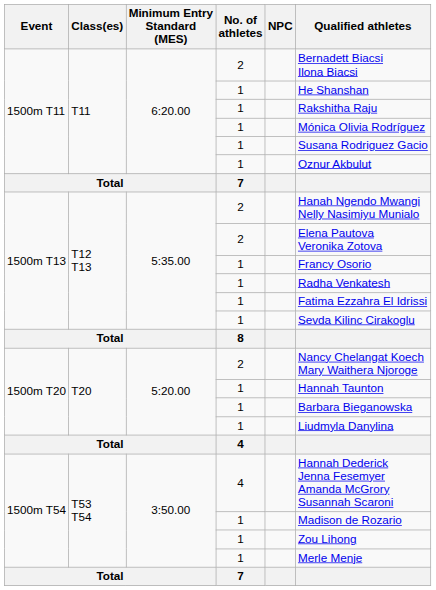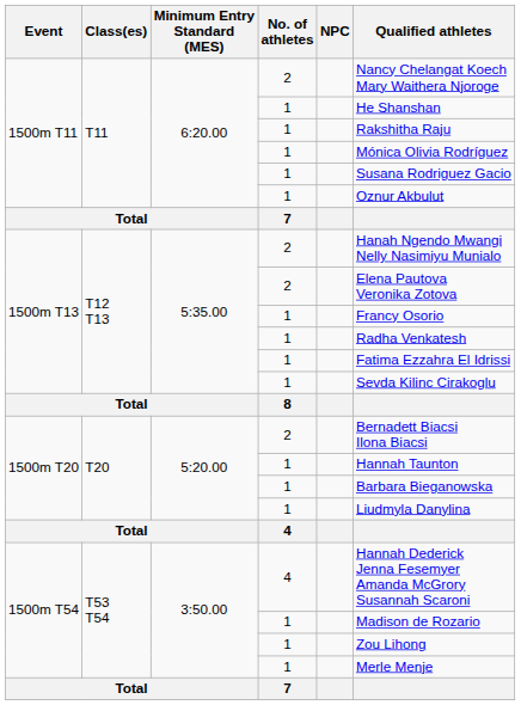1500m T11 / 2 | Qualified athletes: Bernadett Biacsi Ilona Biacsi -> Nancy Chelangat Koech Mary Waithera Njoroge
1500m T20 / 2 | Qualified athletes: Nancy Chelangat Koech Mary Waithera Njoroge -> Bernadett Biacsi Ilona Biacsi
